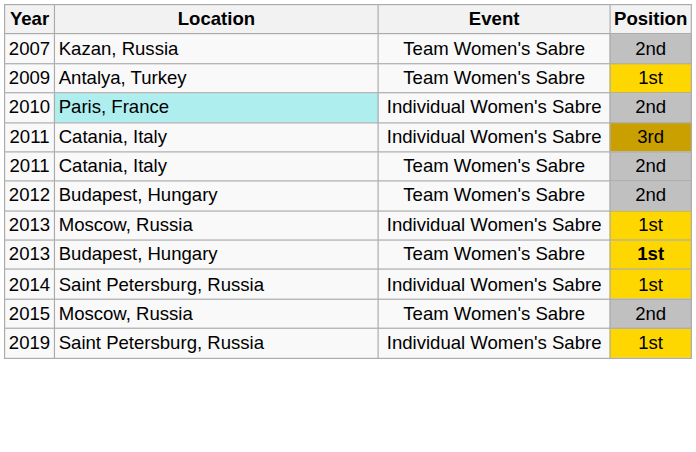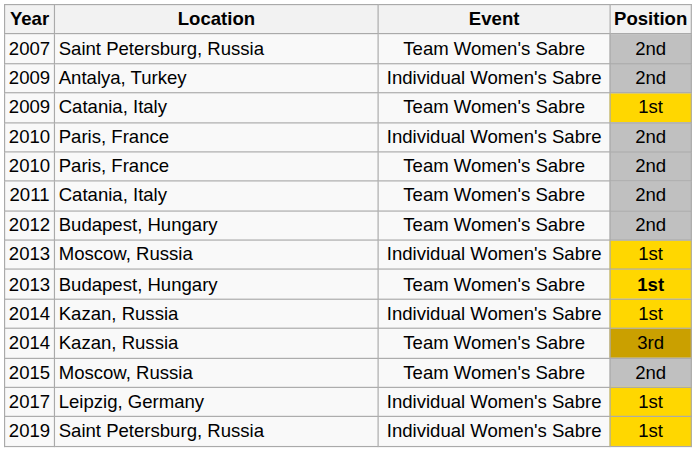2007 | Location: Kazan, Russia -> Saint Petersburg, Russia
+ row: 2009 | Antalya, Turkey | Individual Women's Sabre | 2nd
2009 / Team Women's Sabre | Location: Antalya, Turkey -> Catania, Italy
2010 / Individual Women's Sabre | Location: paleturquoise background -> no background
+ row: 2010 | Paris, France | Team Women's Sabre | 2nd
- row: 2011 | Catania, Italy | Individual Women's Sabre | 3rd
2014 / Individual Women's Sabre | Location: Saint Petersburg, Russia -> Kazan, Russia
+ row: 2014 | Kazan, Russia | Team Women's Sabre | 3rd
+ row: 2017 | Leipzig, Germany | Individual Women's Sabre | 1st
